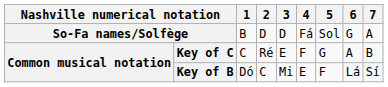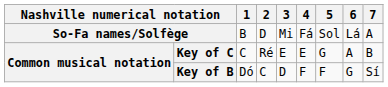So-Fa names/Solfège | 3: D -> Mi
So-Fa names/Solfège | 6: G -> Lá
Key of C | 4: F -> E
Key of B | 3: Mi -> D
Key of B | 4: E -> F
Key of B | 6: Lá -> G
